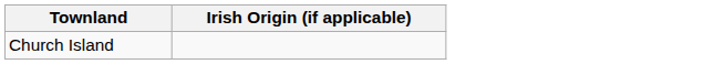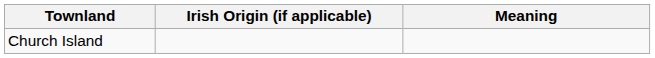+ column: Meaning
